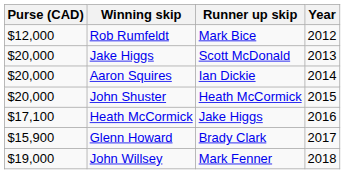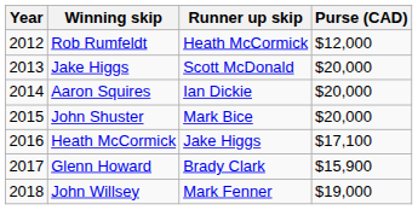columns swapped: Year <-> Purse (CAD)
Rob Rumfeldt | Runner up skip: Mark Bice -> Heath McCormick
John Shuster | Runner up skip: Heath McCormick -> Mark Bice
